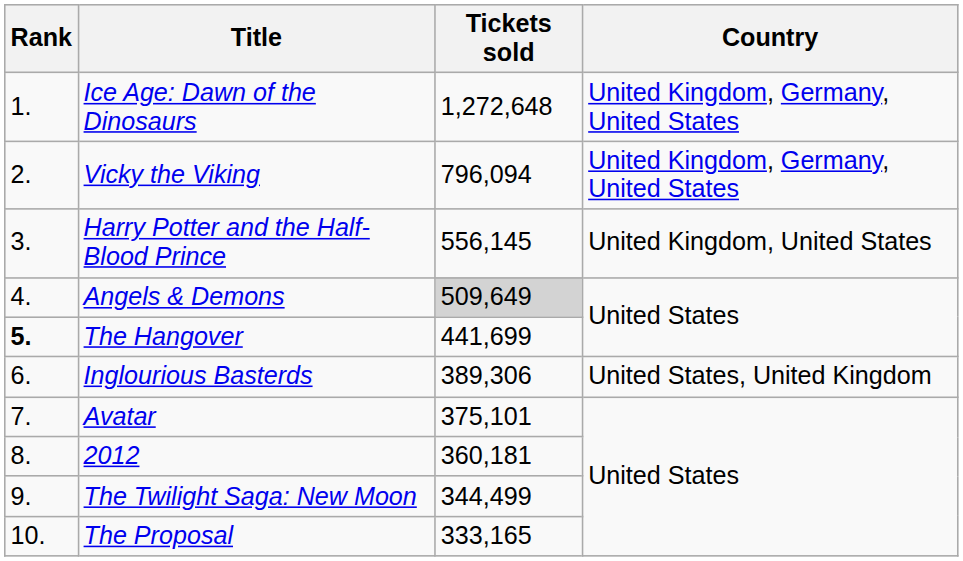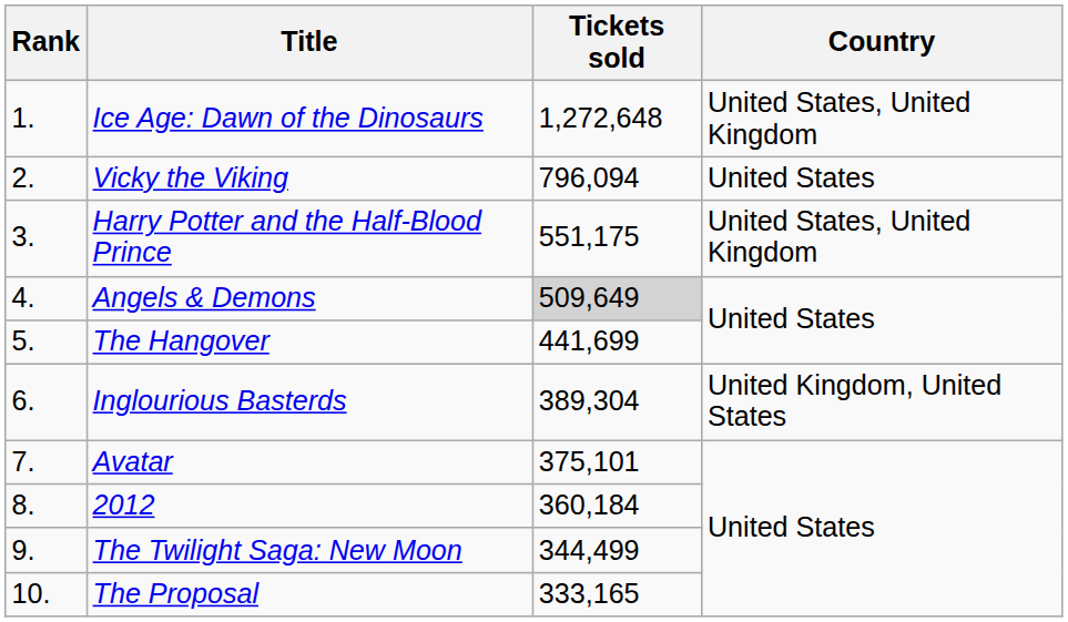Ice Age: Dawn of the Dinosaurs | Country: United Kingdom, Germany, United States -> United States, United Kingdom
Vicky the Viking | Country: United Kingdom, Germany, United States -> United States
Harry Potter and the Half-Blood Prince | Tickets sold: 556,145 -> 551,175
Harry Potter and the Half-Blood Prince | Country: United Kingdom, United States -> United States, United Kingdom
The Hangover | Rank: bold -> normal
Inglourious Basterds | Tickets sold: 389,306 -> 389,304
Inglourious Basterds | Country: United States, United Kingdom -> United Kingdom, United States
2012 | Tickets sold: 360,181 -> 360,184
